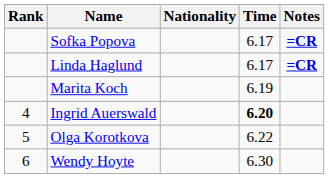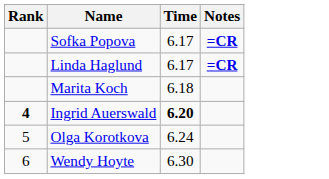- column: Nationality
Marita Koch | Time: 6.19 -> 6.18
Ingrid Auerswald | Rank: normal -> bold
Olga Korotkova | Time: 6.22 -> 6.24
